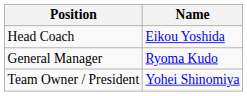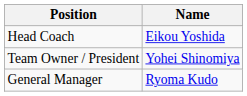rows swapped: General Manager <-> Team Owner / President
